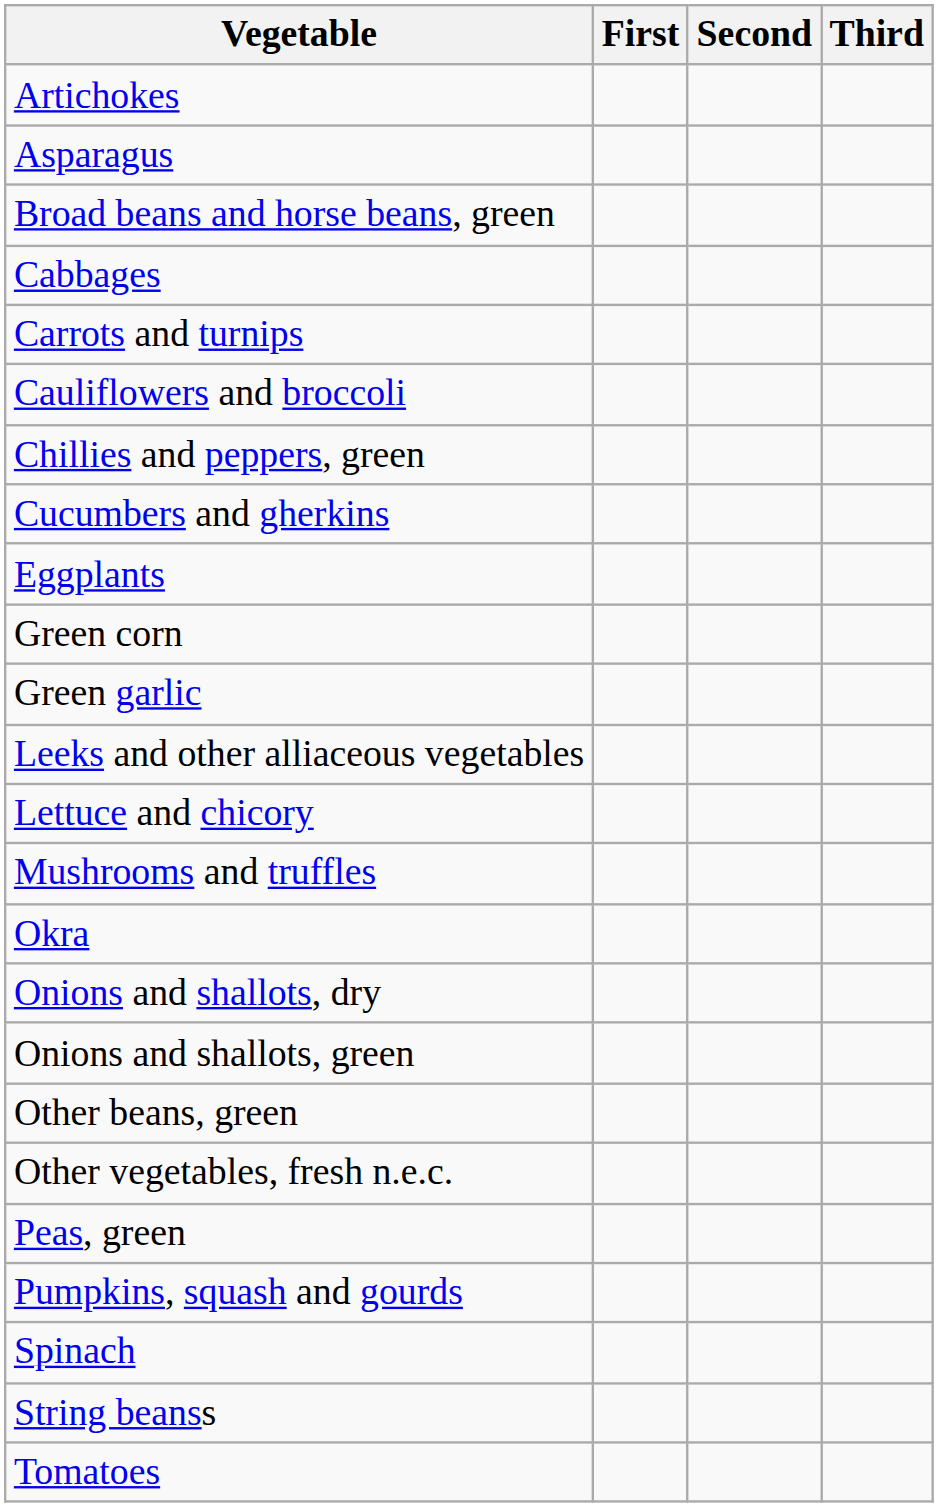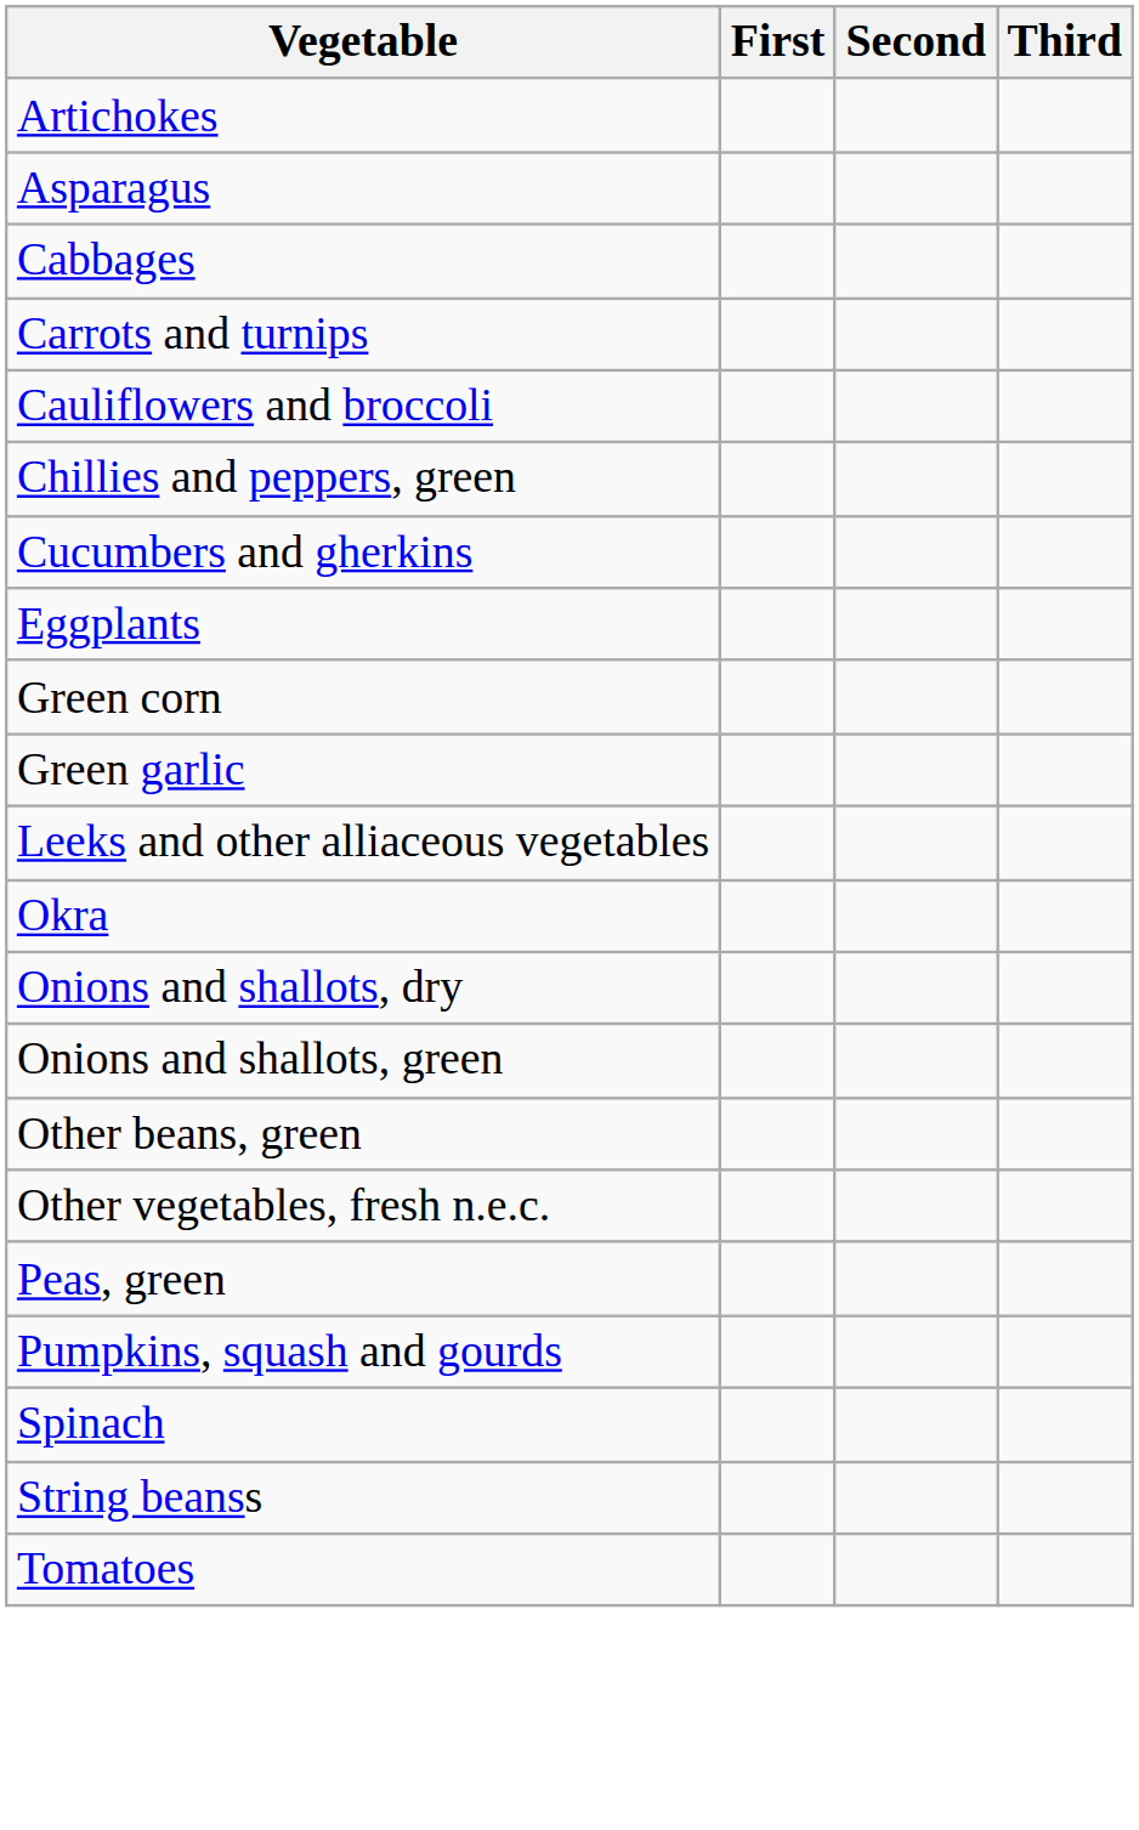- row: Broad beans and horse beans, green
- row: Lettuce and chicory
- row: Mushrooms and truffles
